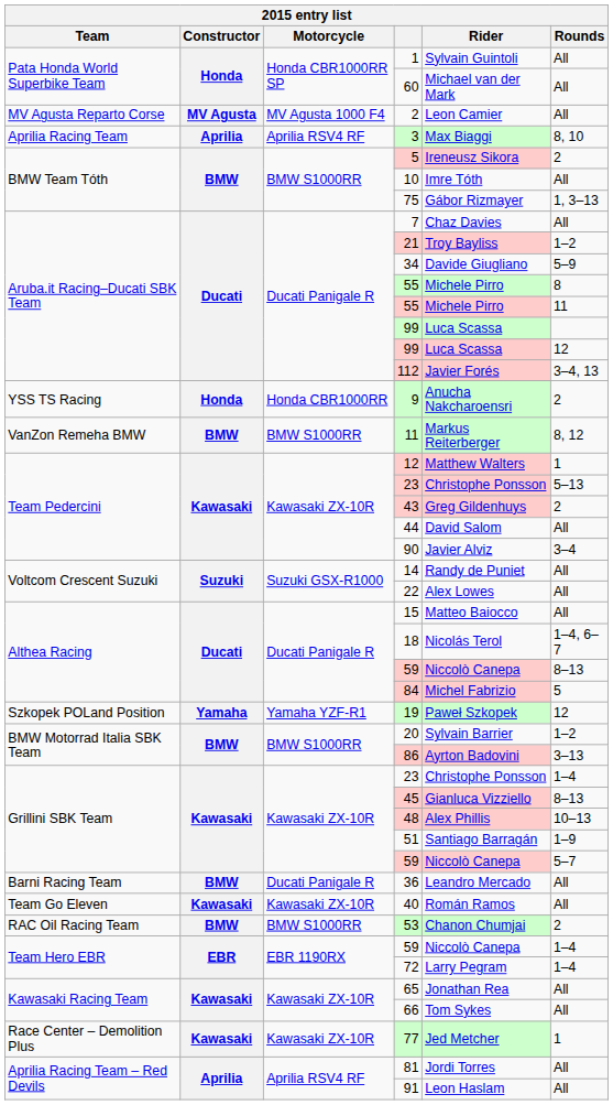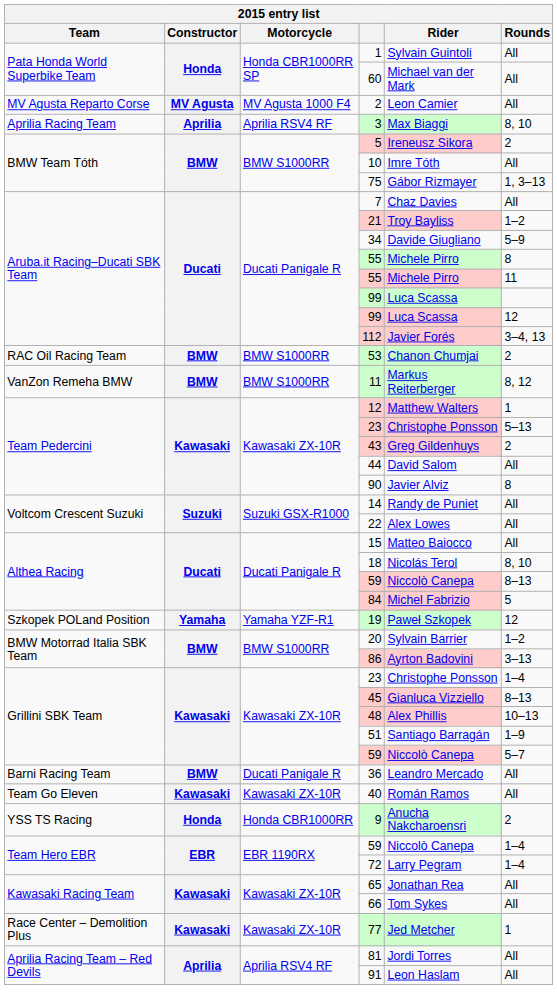rows swapped: 9 <-> 53
90 | Rounds: 3–4 -> 8
18 | Rounds: 1–4, 6–7 -> 8, 10
